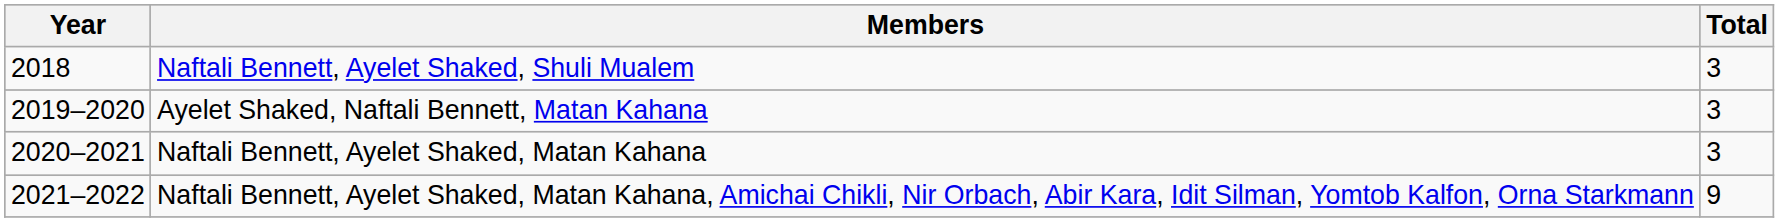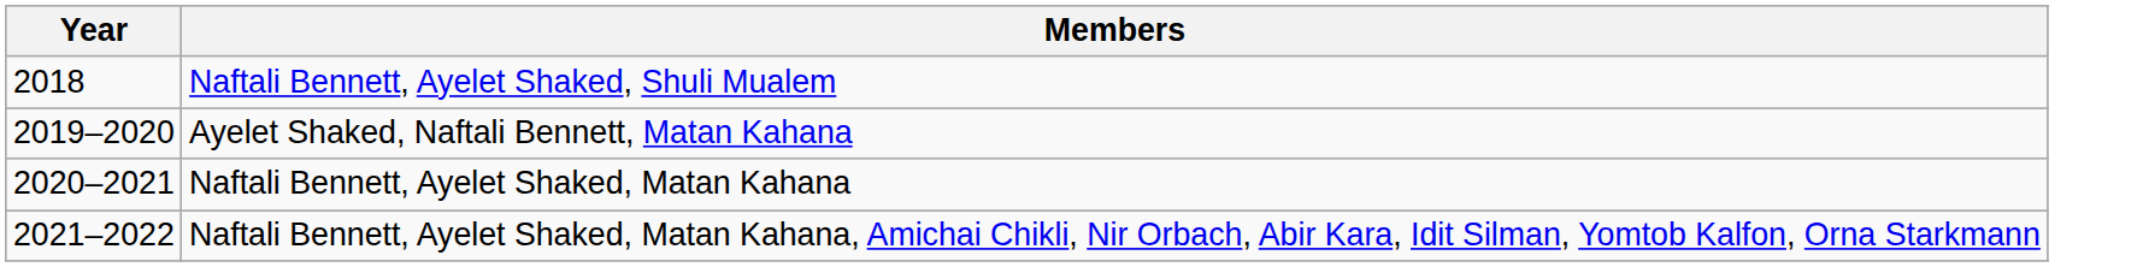- column: Total | 3 | 3 | 3 | 9
